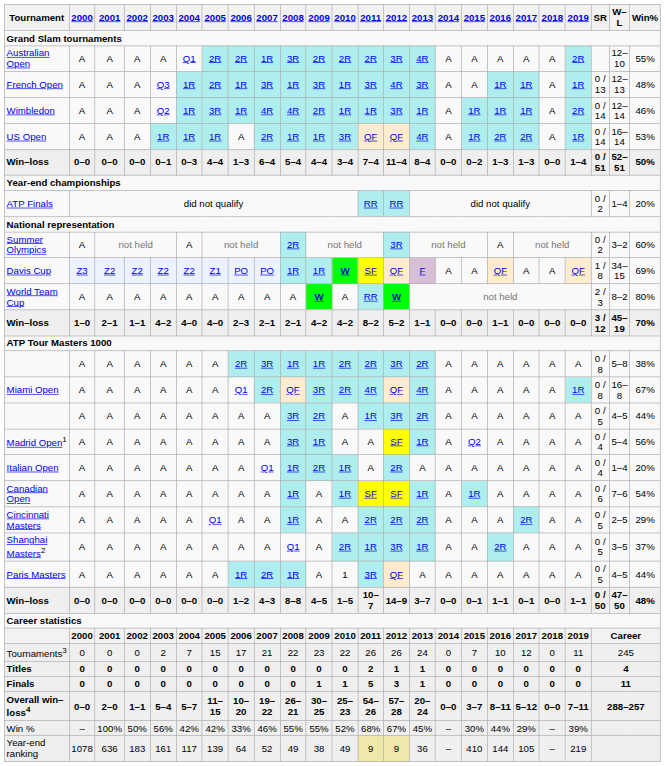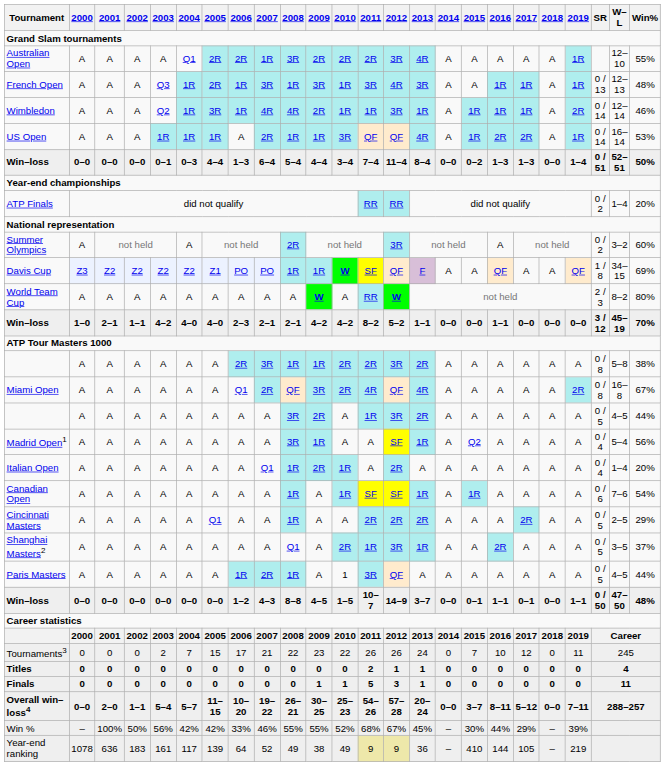Australian Open | 2019: 2R -> 1R
Miami Open | 2019: 1R -> 2R
